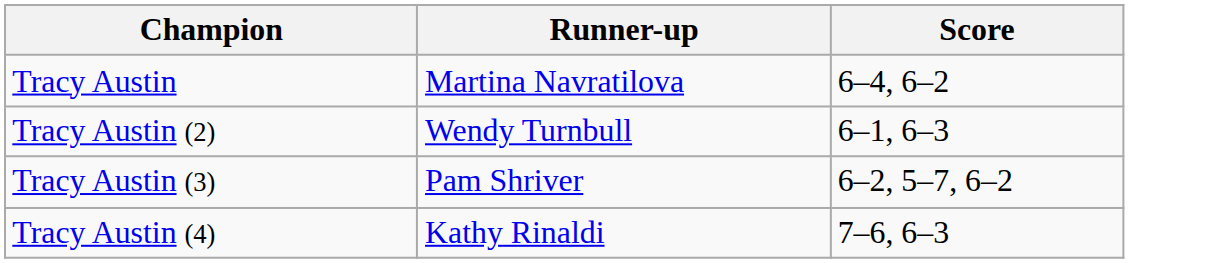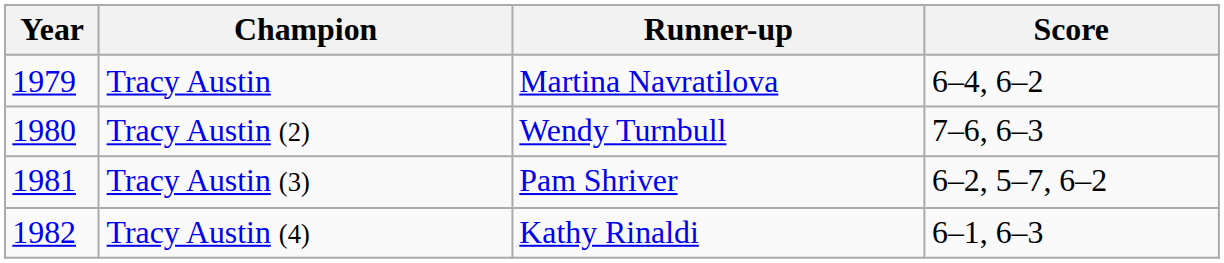+ column: Year | 1979 | 1980 | 1981 | 1982
Tracy Austin (2) | Score: 6–1, 6–3 -> 7–6, 6–3
Tracy Austin (4) | Score: 7–6, 6–3 -> 6–1, 6–3
